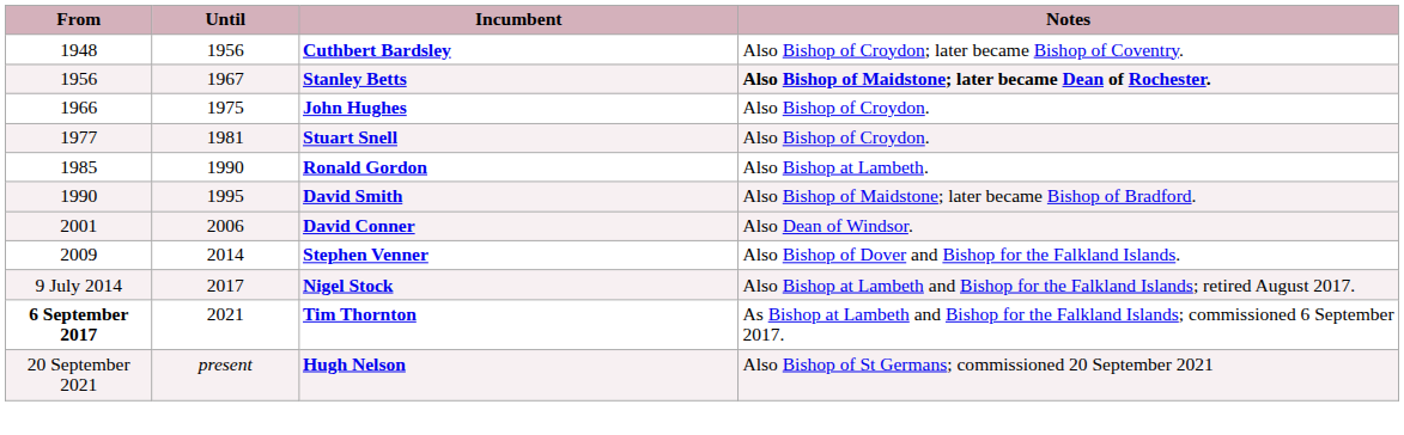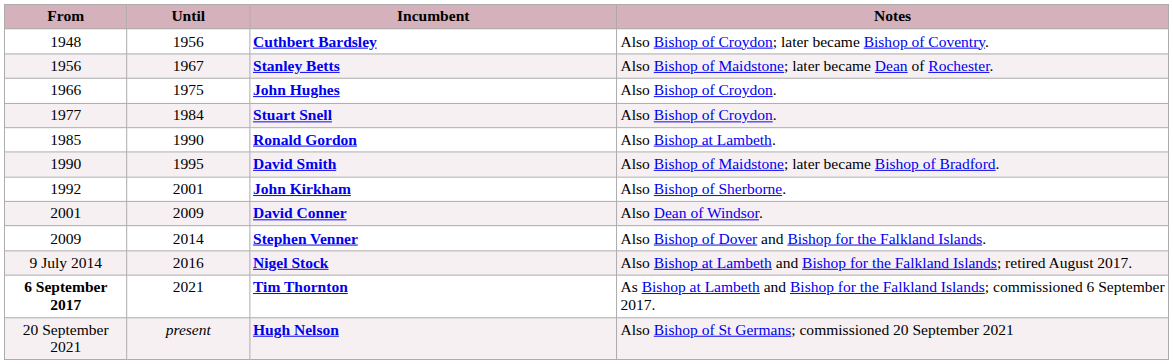Stanley Betts | Notes: bold -> normal
Stuart Snell | Until: 1981 -> 1984
+ row: 1992 | 2001 | John Kirkham | Also Bishop of Sherborne.
David Conner | Until: 2006 -> 2009
Nigel Stock | Until: 2017 -> 2016
